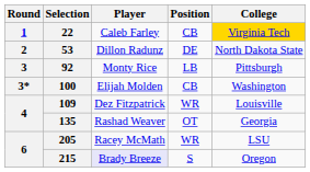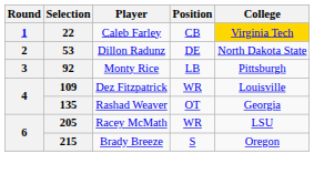- row: 3* | 100 | Elijah Molden | CB | Washington
215 | Player: lavender background -> no background
